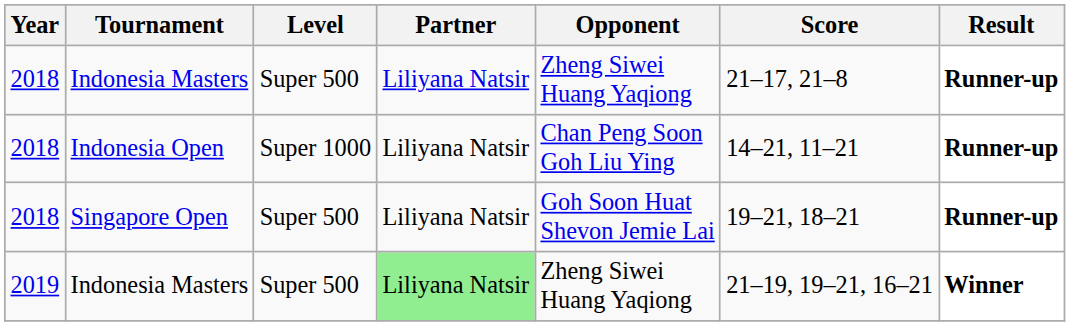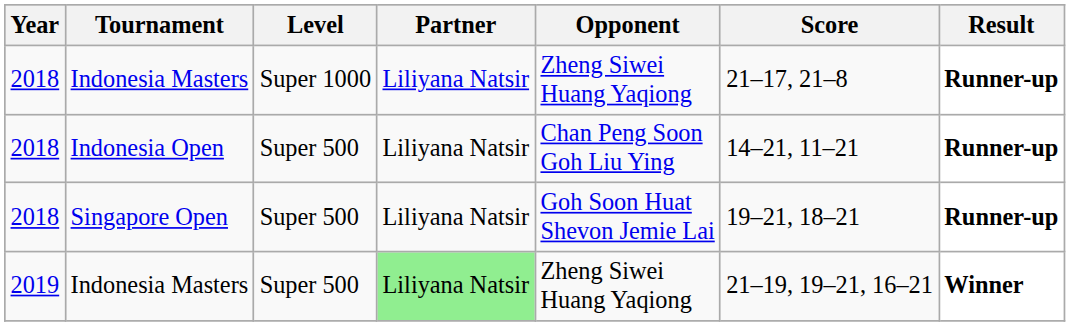2018 / Indonesia Masters | Level: Super 500 -> Super 1000
Indonesia Open | Level: Super 1000 -> Super 500
